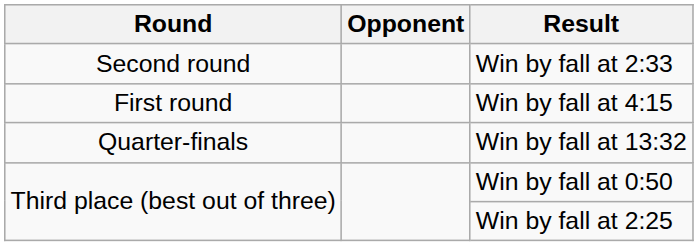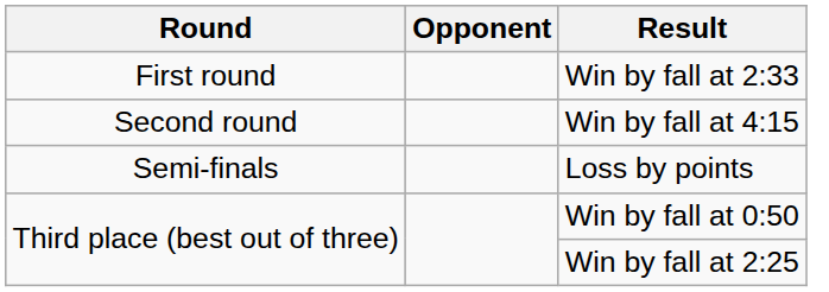Win by fall at 2:33 | Round: Second round -> First round
Win by fall at 4:15 | Round: First round -> Second round
- row: Quarter-finals | Win by fall at 13:32
+ row: Semi-finals | Loss by points
